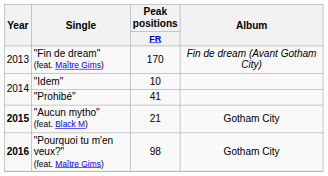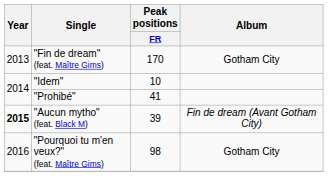"Fin de dream" (feat. Maître Gims) | Album: Fin de dream (Avant Gotham City) -> Gotham City
"Aucun mytho" (feat. Black M) | Peak positions / FR: 21 -> 39
"Aucun mytho" (feat. Black M) | Album: Gotham City -> Fin de dream (Avant Gotham City)
"Pourquoi tu m'en veux?" (feat. Maître Gims) | Year: bold -> normal
